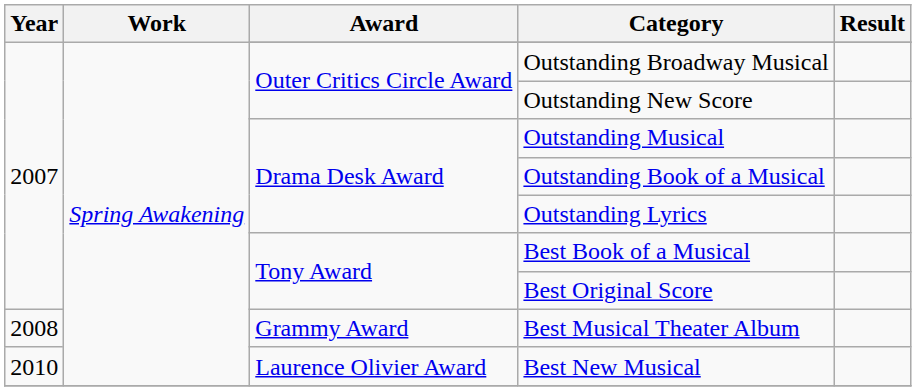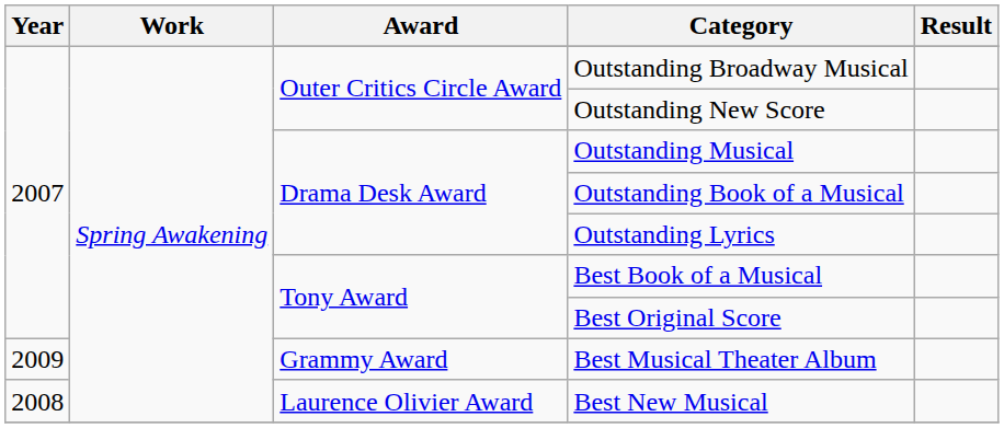Best Musical Theater Album | Year: 2008 -> 2009
Best New Musical | Year: 2010 -> 2008
